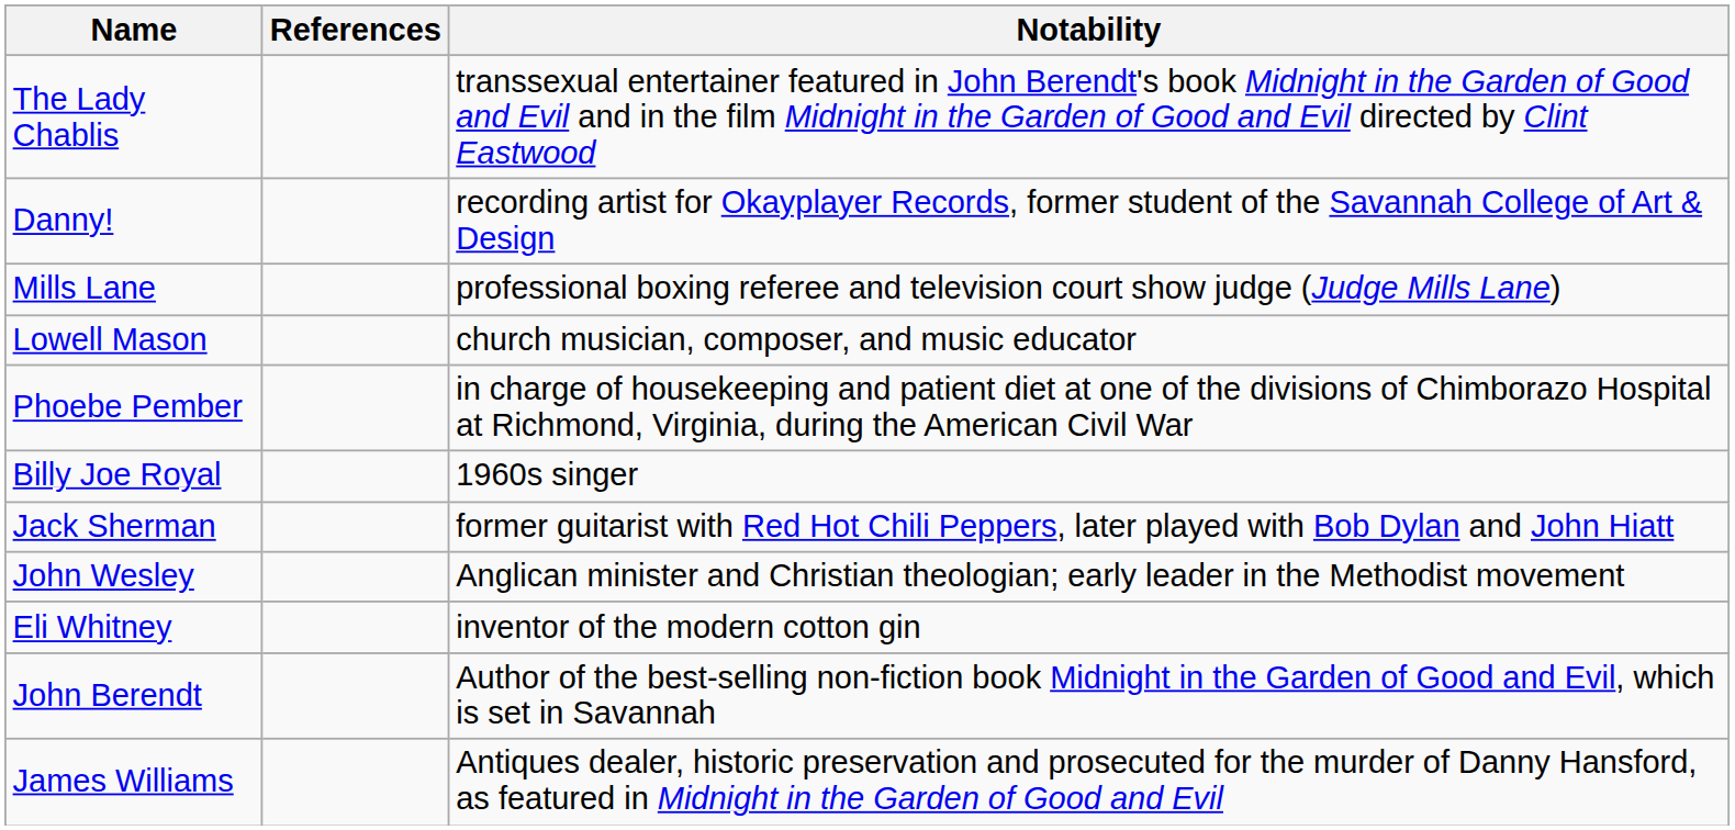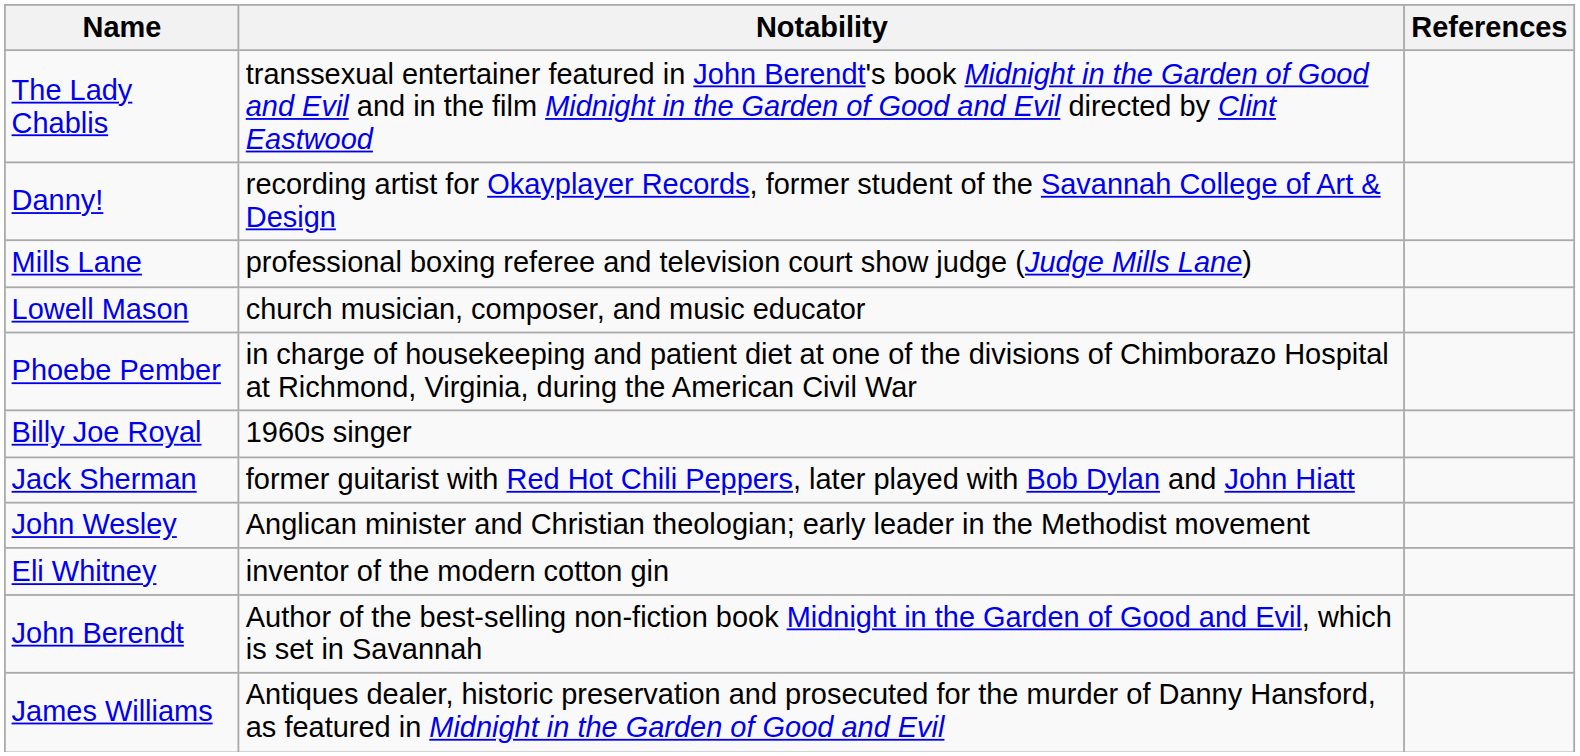columns swapped: Notability <-> References
